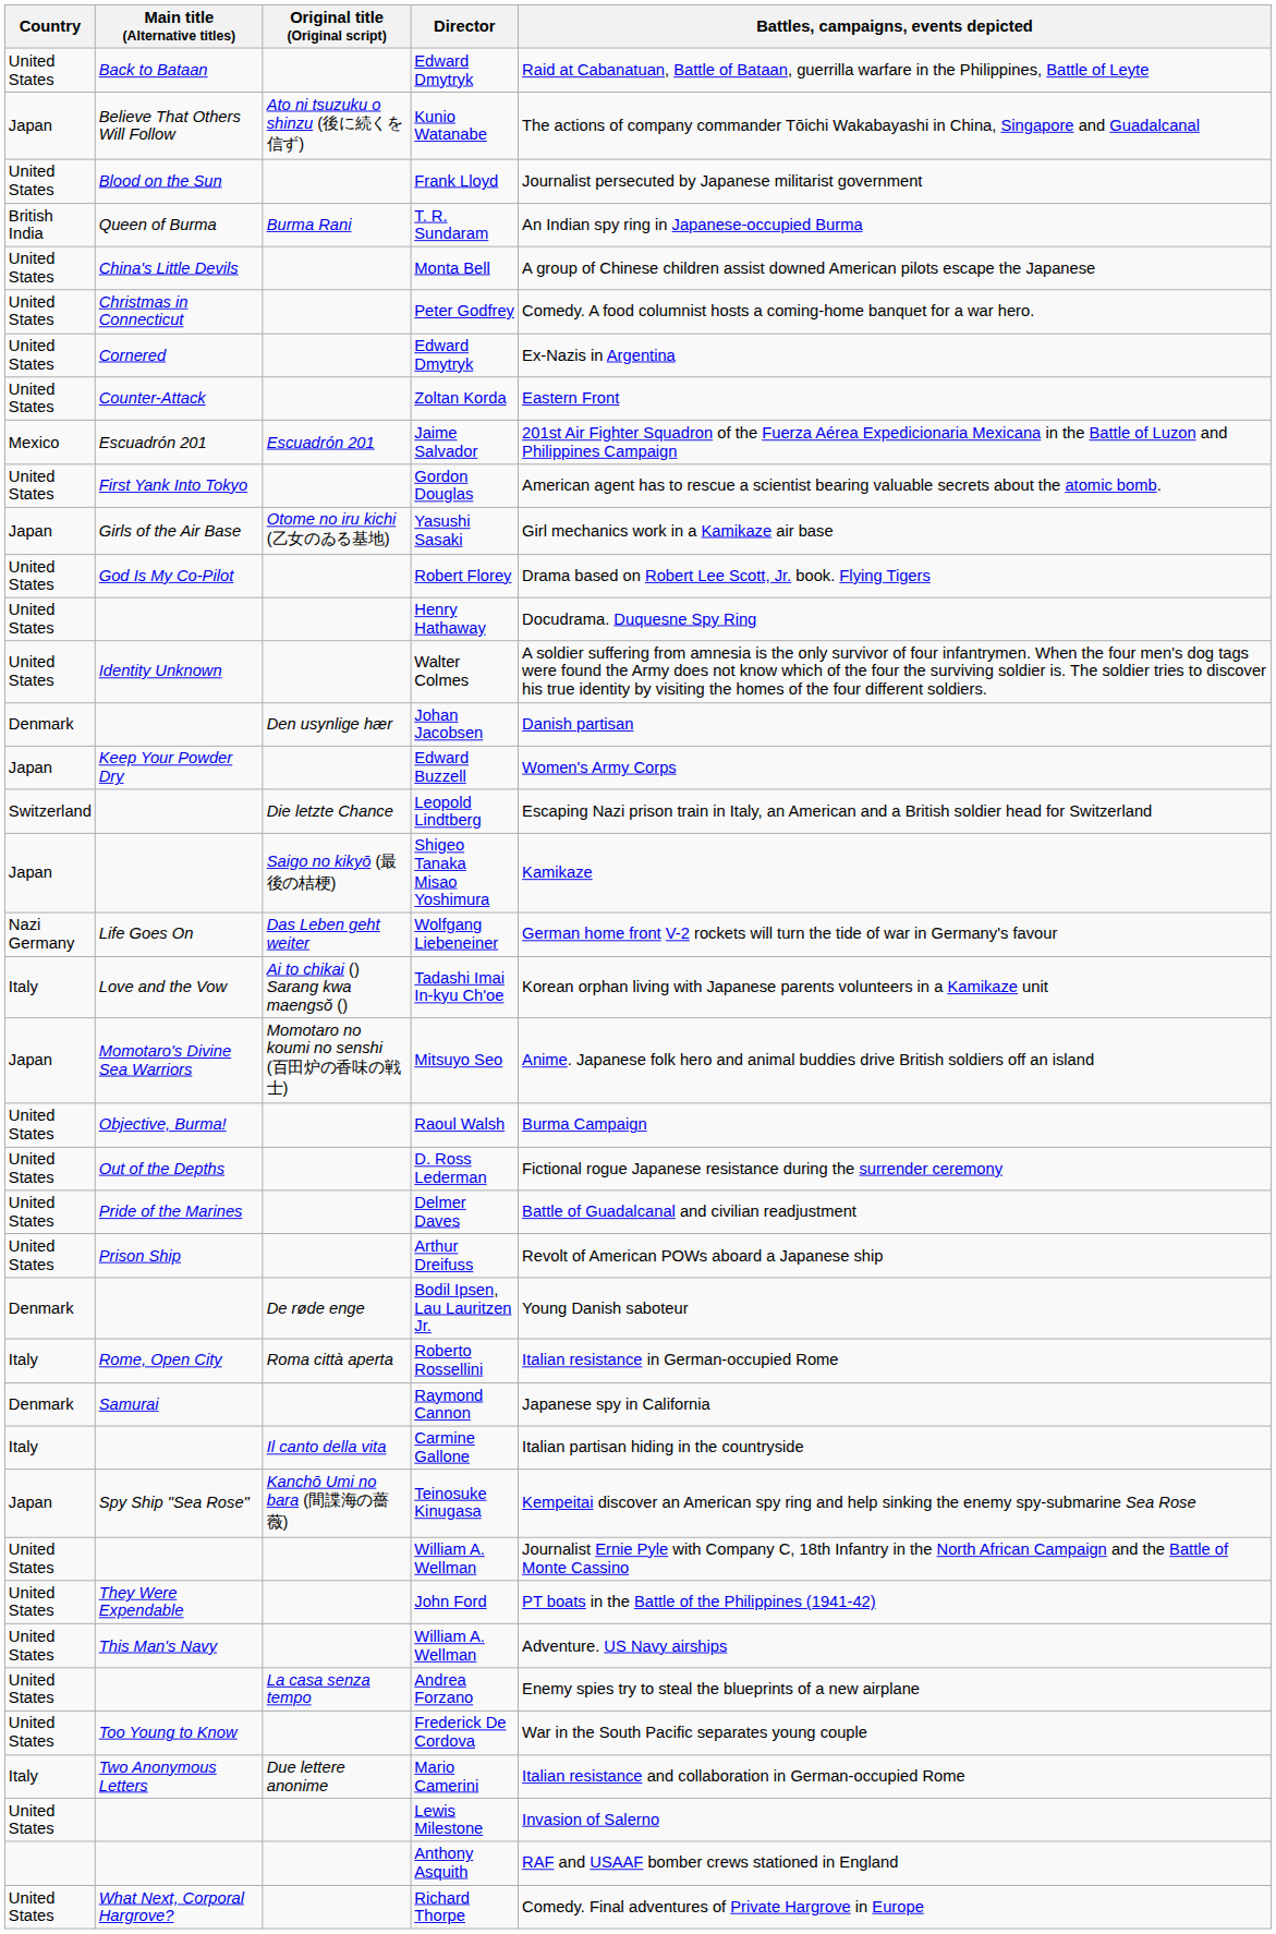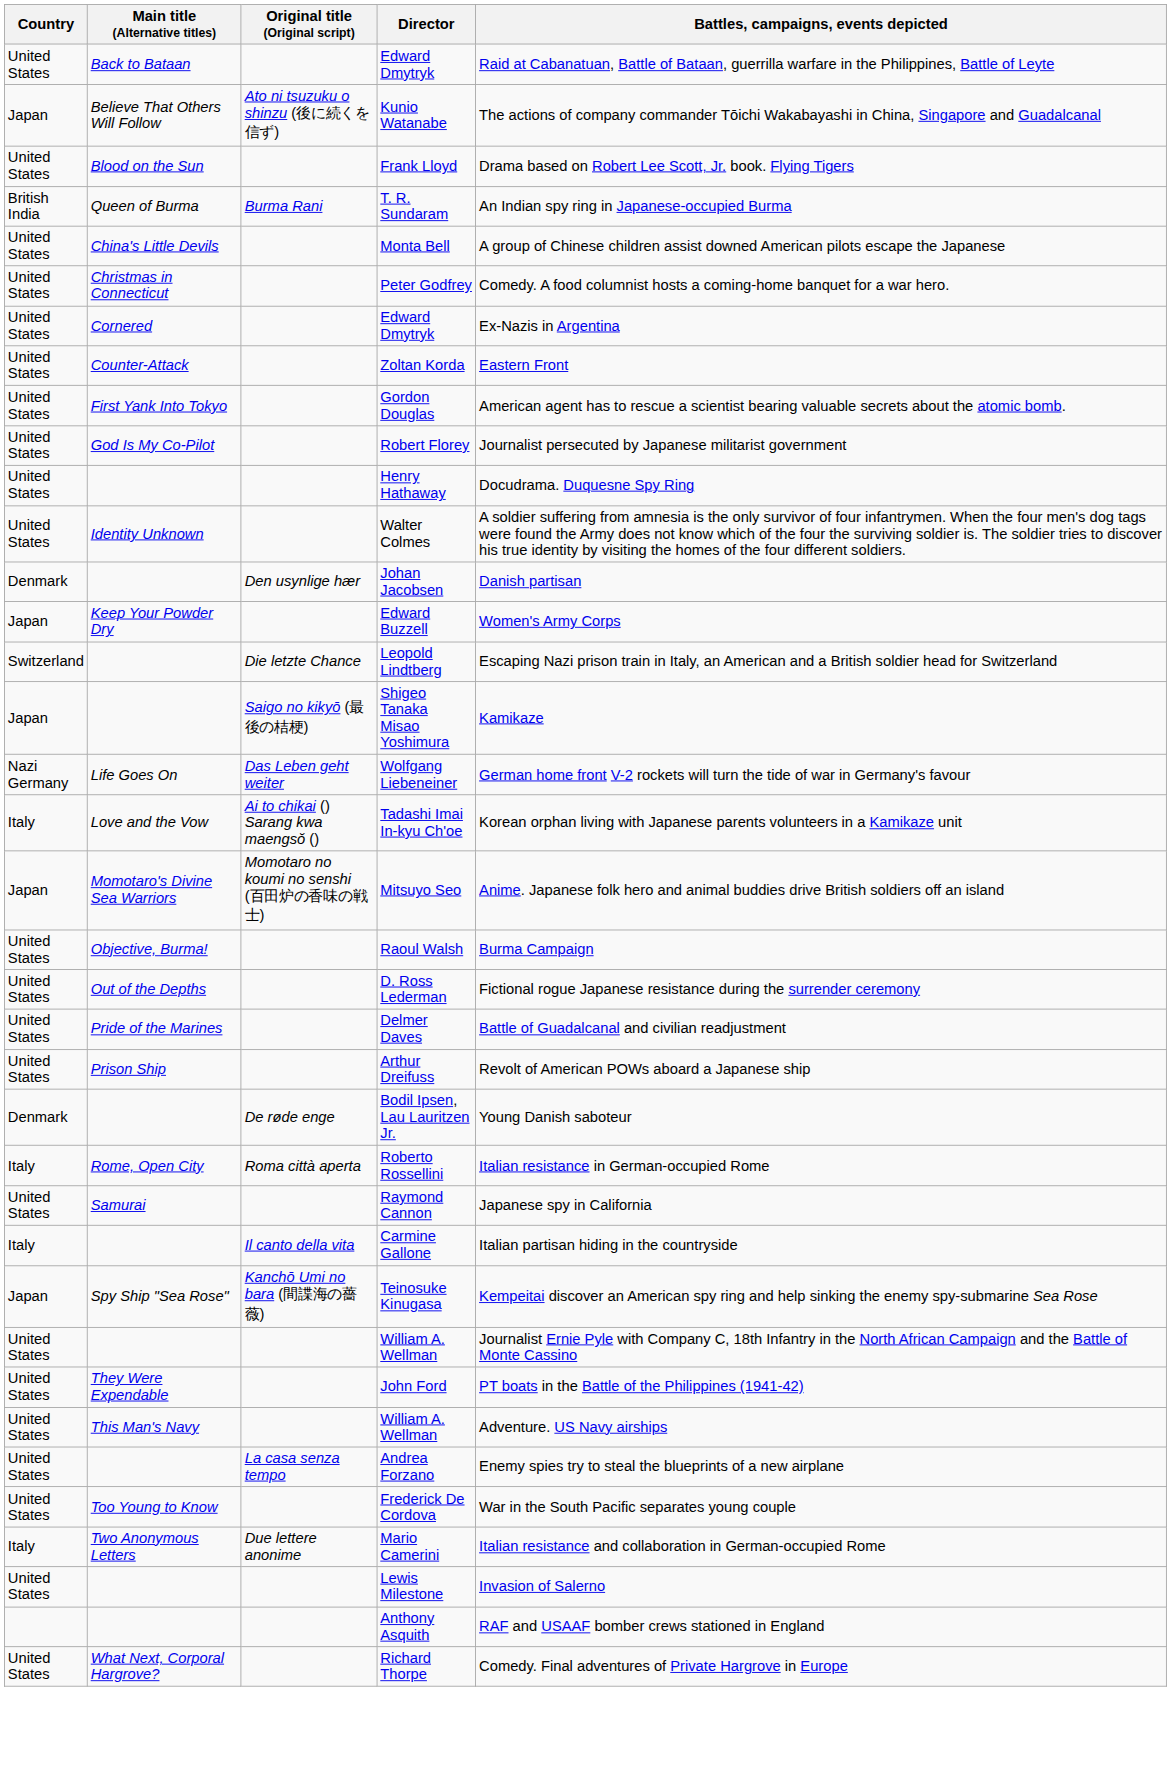Frank Lloyd | Battles, campaigns, events depicted: Journalist persecuted by Japanese militarist government -> Drama based on Robert Lee Scott, Jr. book. Flying Tigers
- row: Mexico | Escuadrón 201 | Escuadrón 201 | Jaime Salvador | 201st Air Fighter Squadron of the Fuerza Aérea Expedicionaria Mexicana in the Battle of Luzon and Philippines Campaign
- row: Japan | Girls of the Air Base | Otome no iru kichi (乙女のゐる基地) | Yasushi Sasaki | Girl mechanics work in a Kamikaze air base
Robert Florey | Battles, campaigns, events depicted: Drama based on Robert Lee Scott, Jr. book. Flying Tigers -> Journalist persecuted by Japanese militarist government
Raymond Cannon | Country: Denmark -> United States
